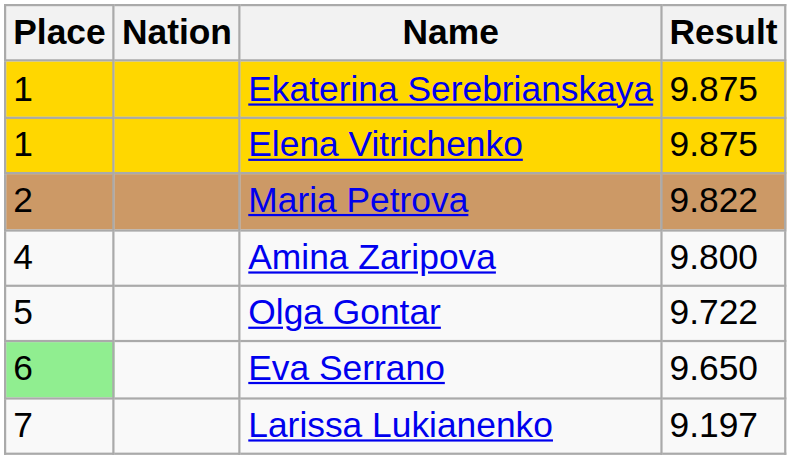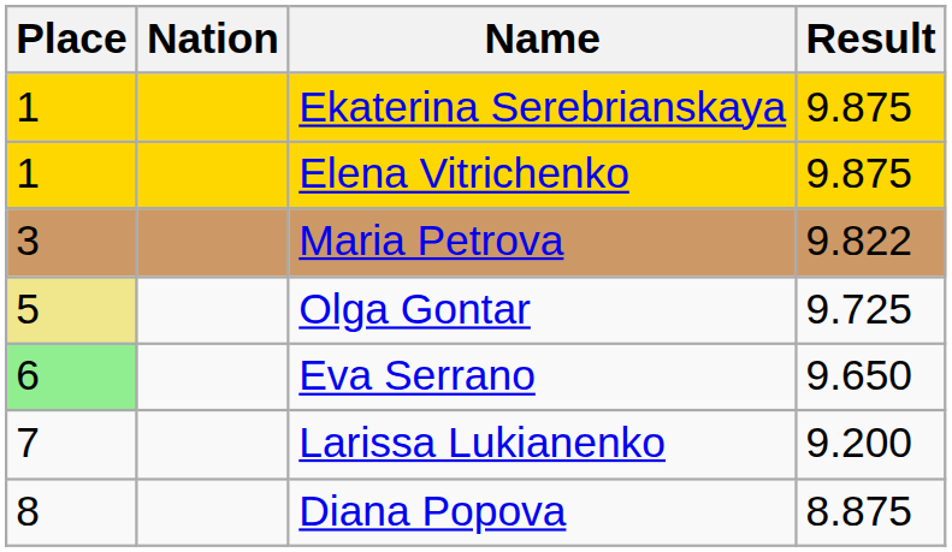Maria Petrova | Place: 2 -> 3
- row: 4 | Amina Zaripova | 9.800
Olga Gontar | Place: no background -> khaki background
Olga Gontar | Result: 9.722 -> 9.725
Larissa Lukianenko | Result: 9.197 -> 9.200
+ row: 8 | Diana Popova | 8.875
